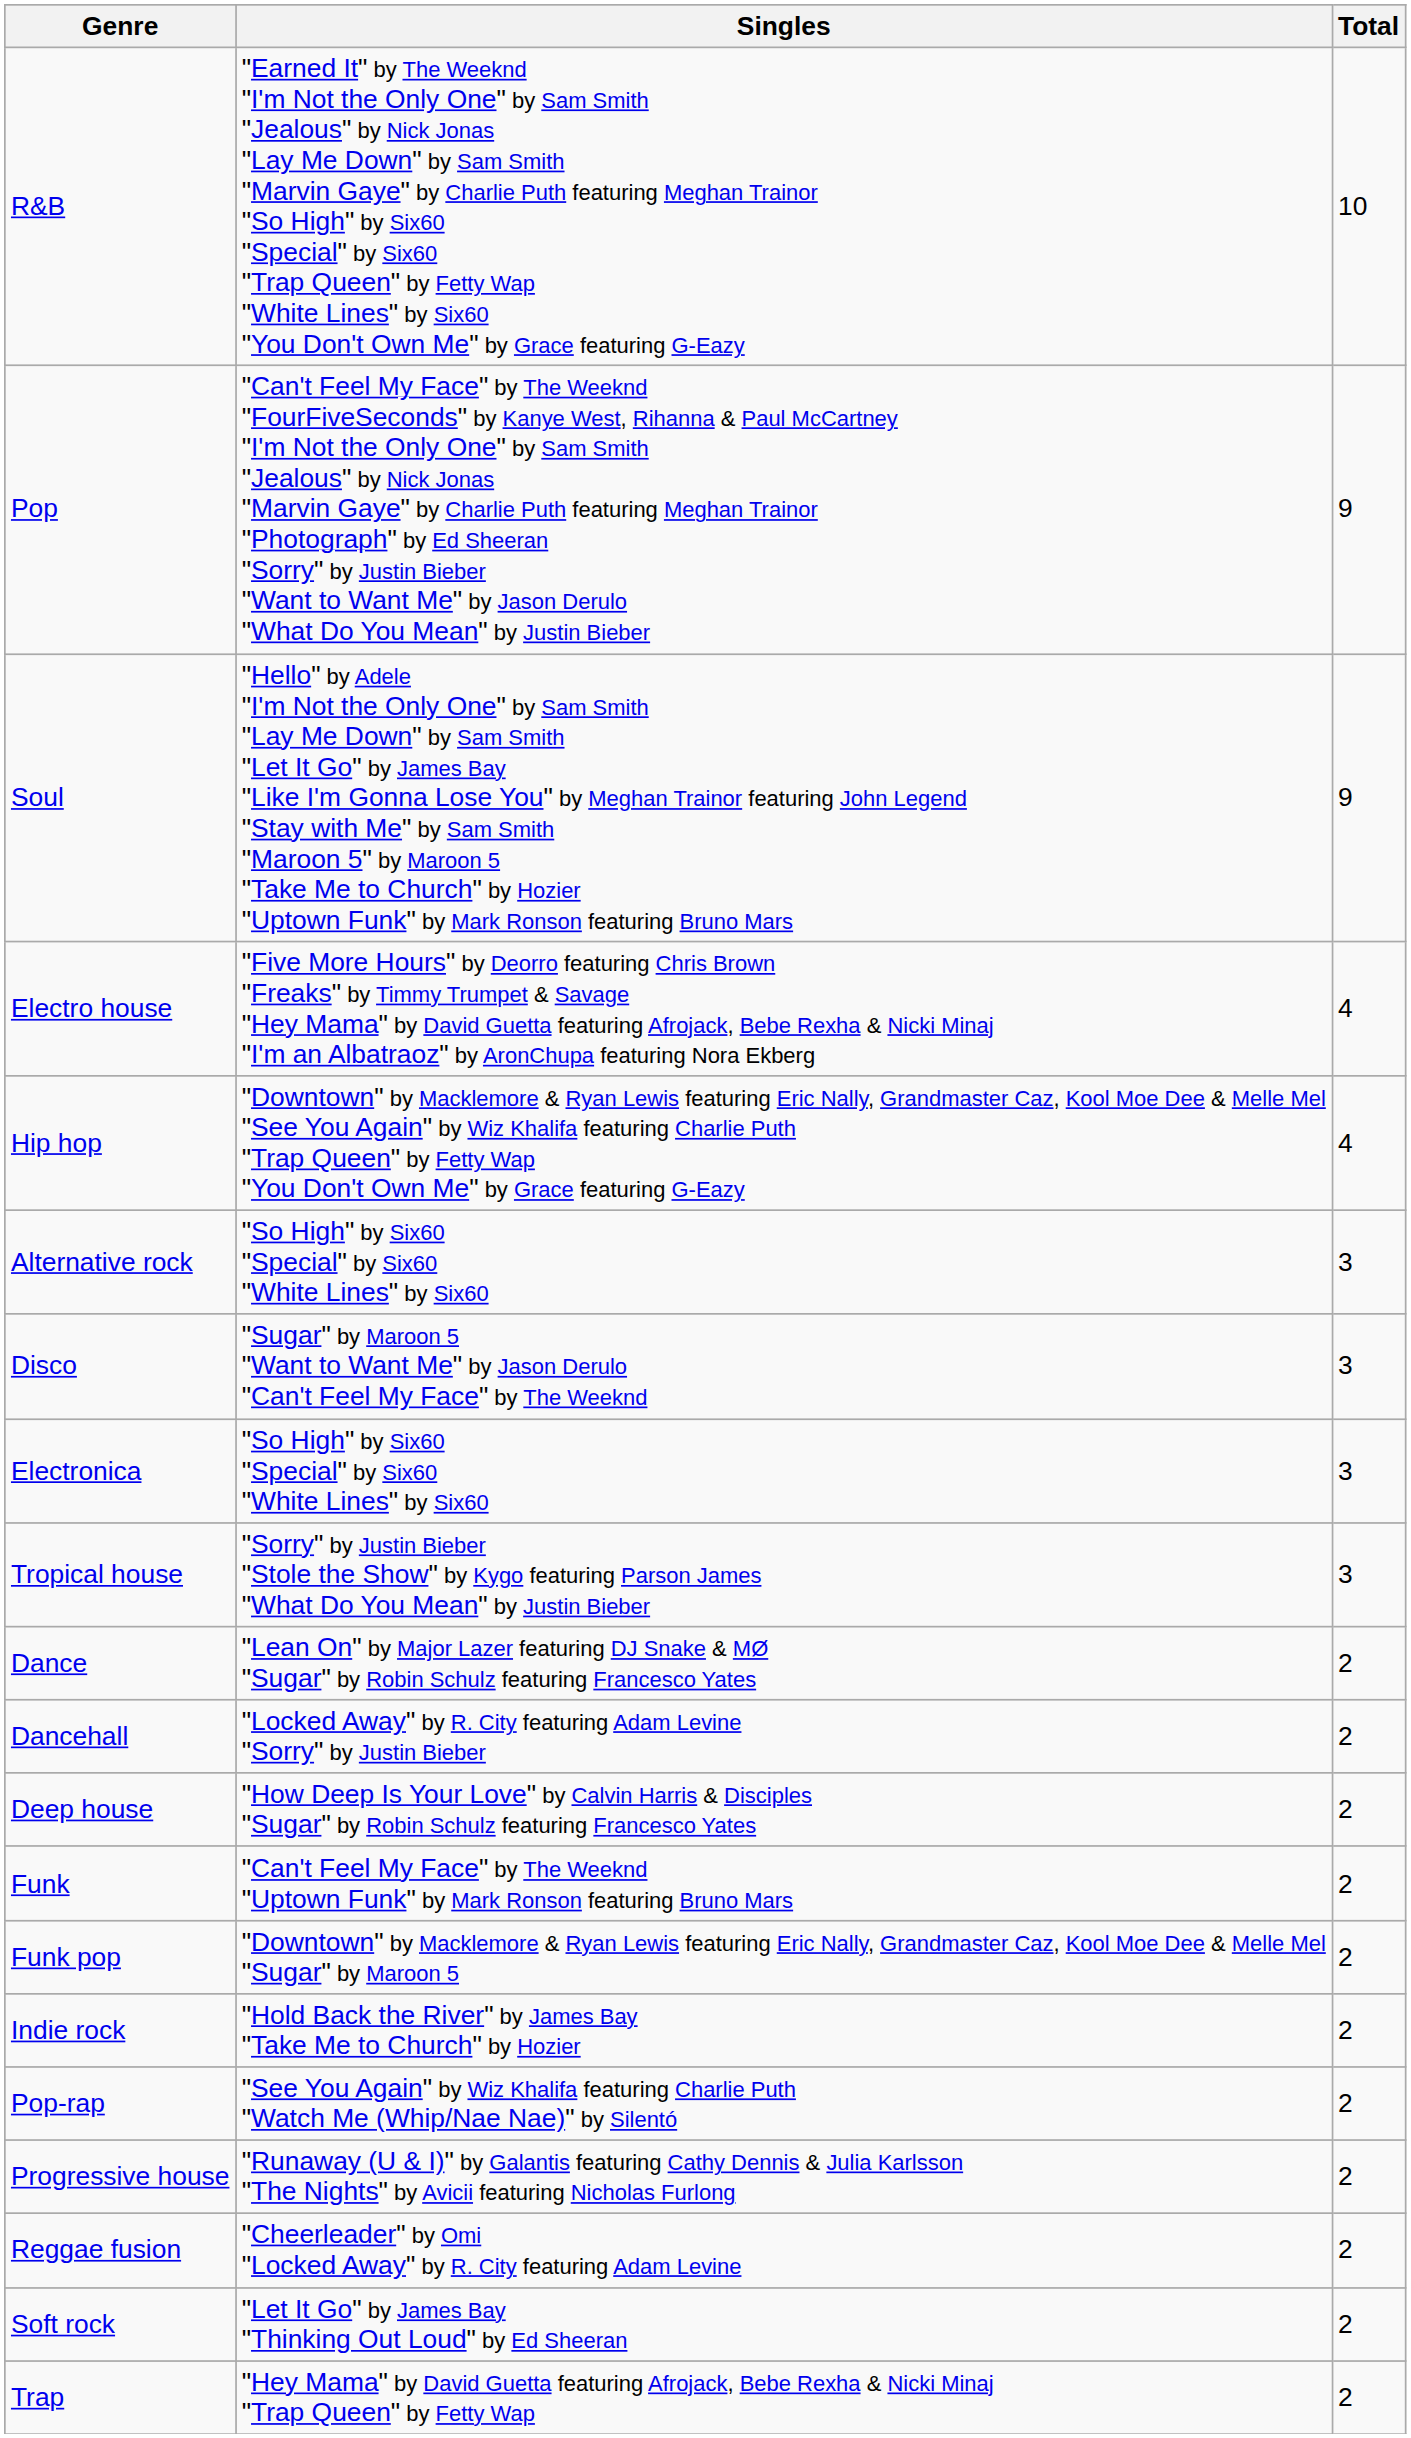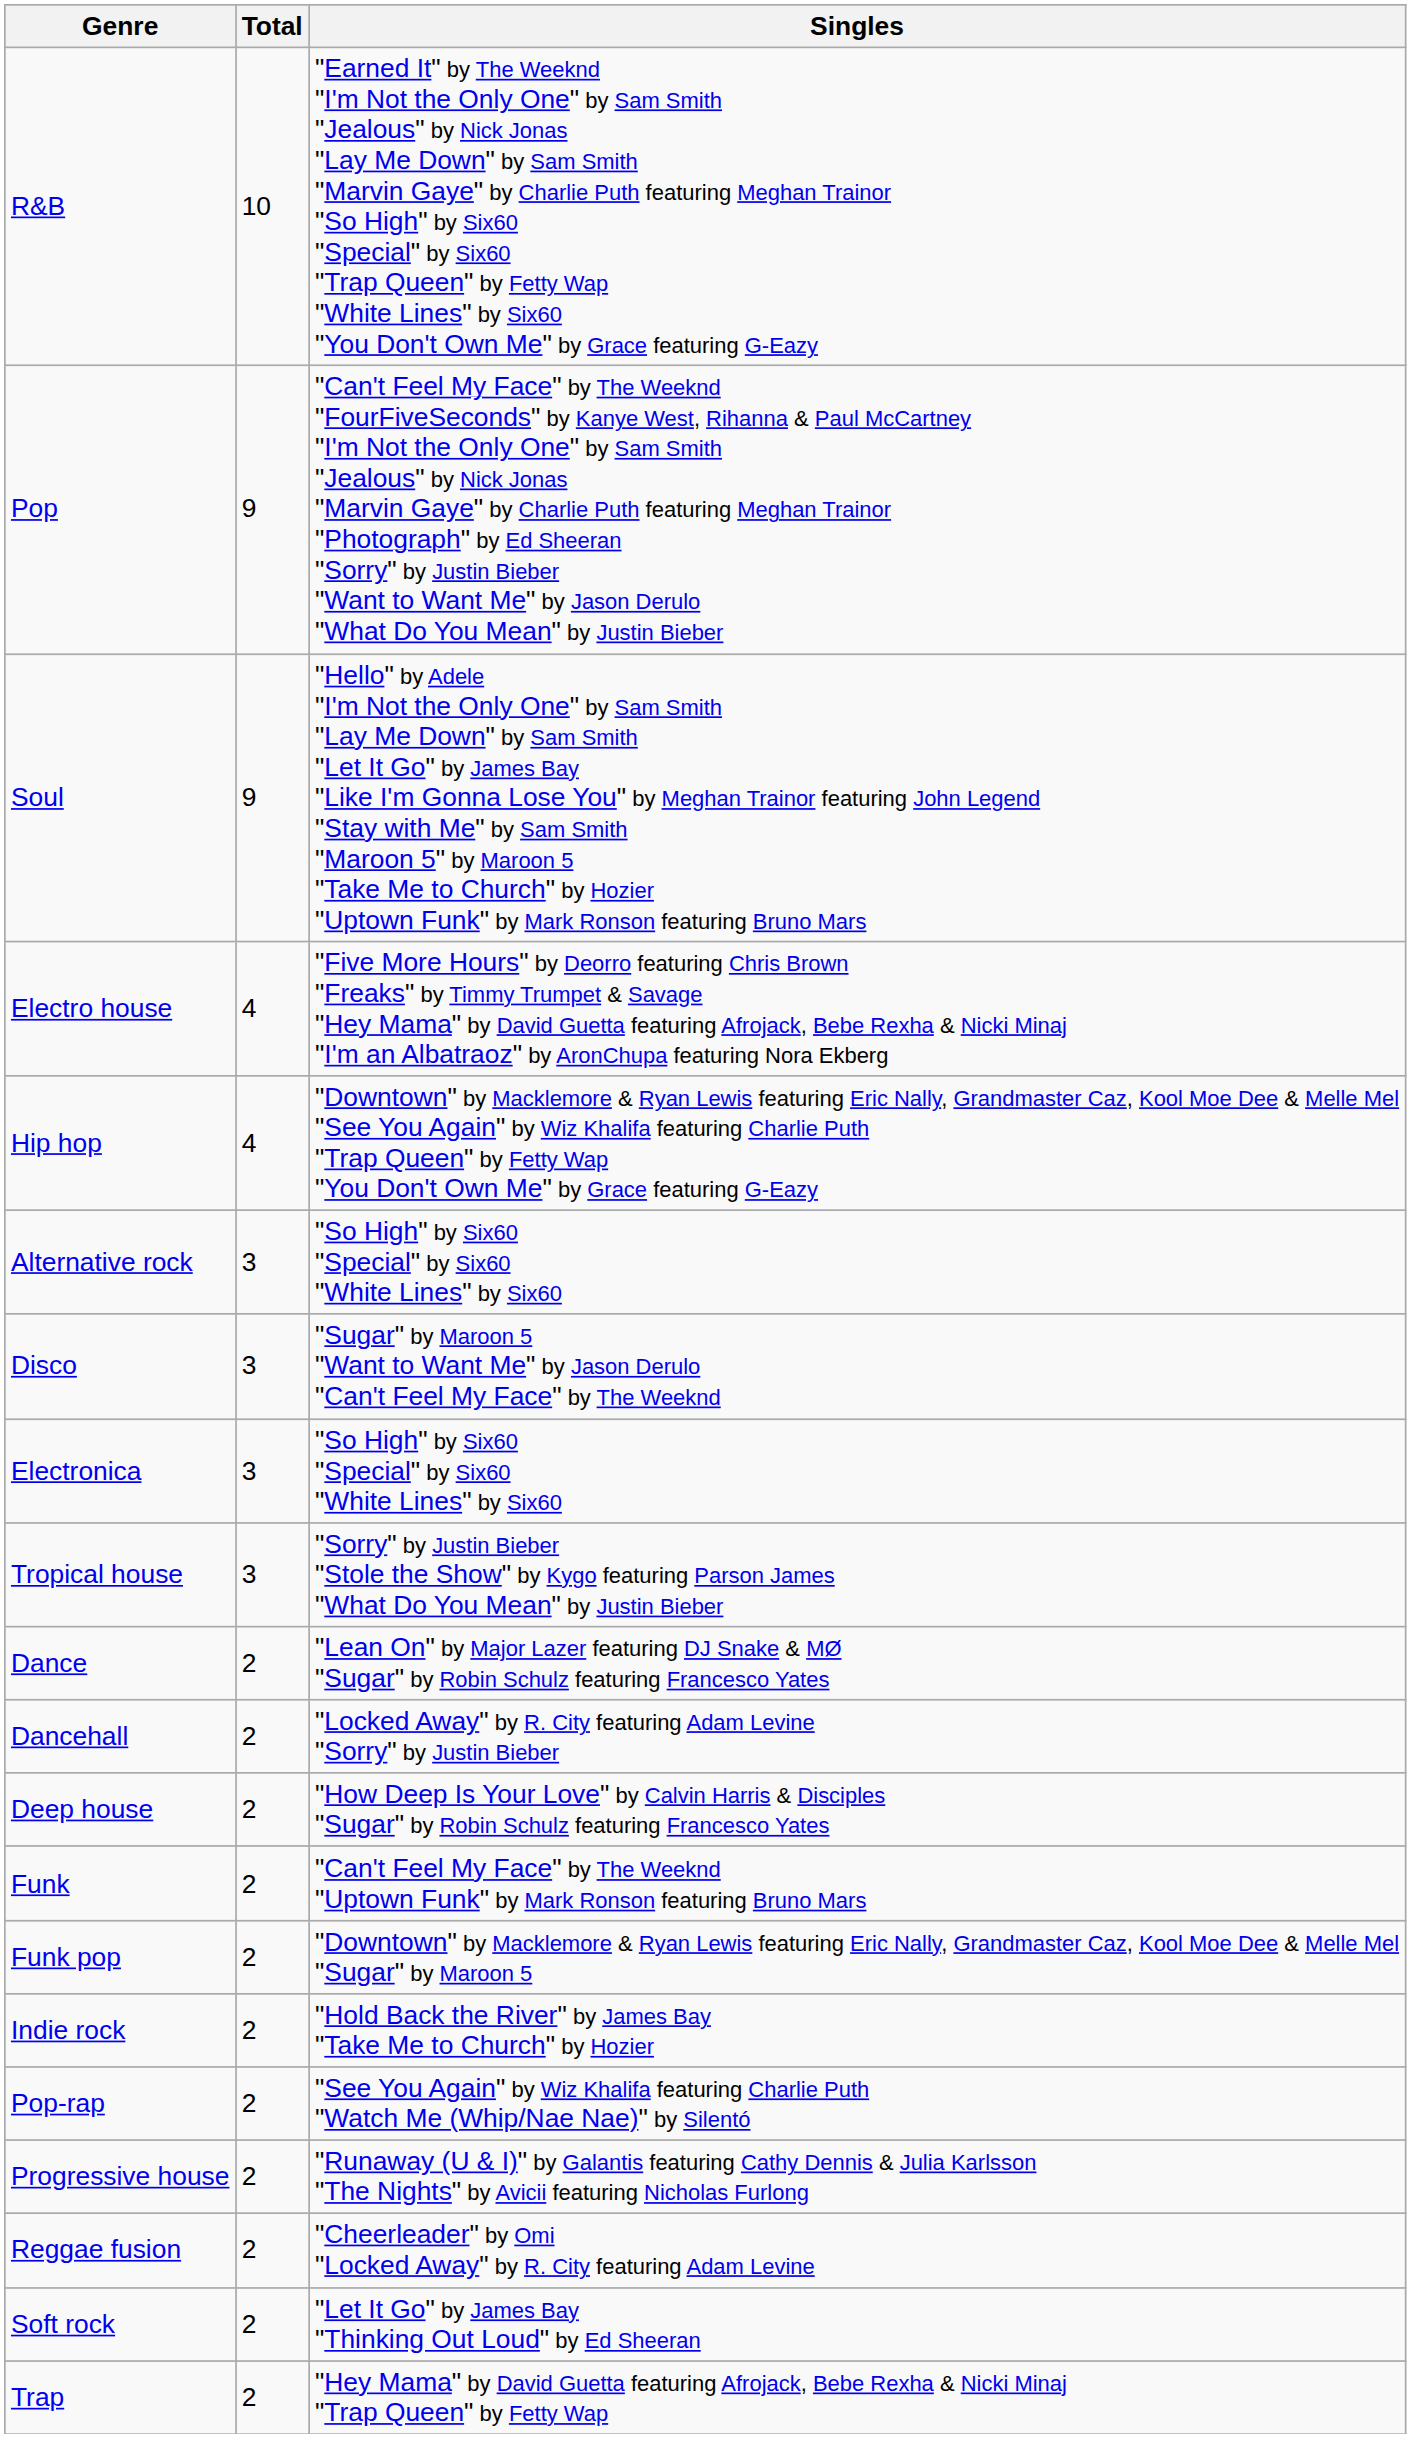columns swapped: Total <-> Singles
